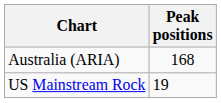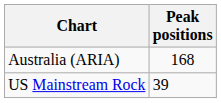US Mainstream Rock | Peak positions: 19 -> 39
